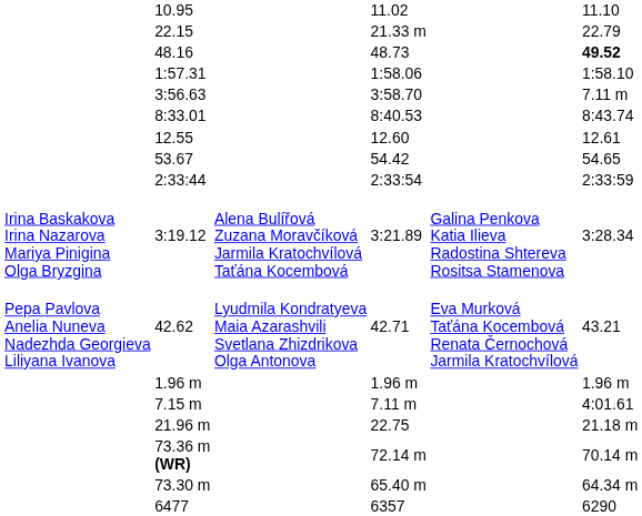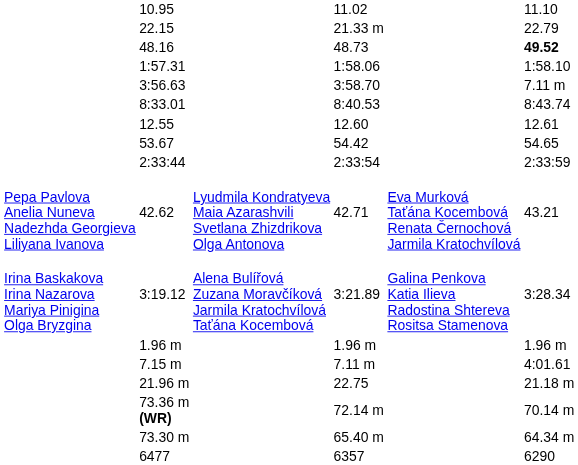rows swapped: 42.62 <-> 3:19.12
